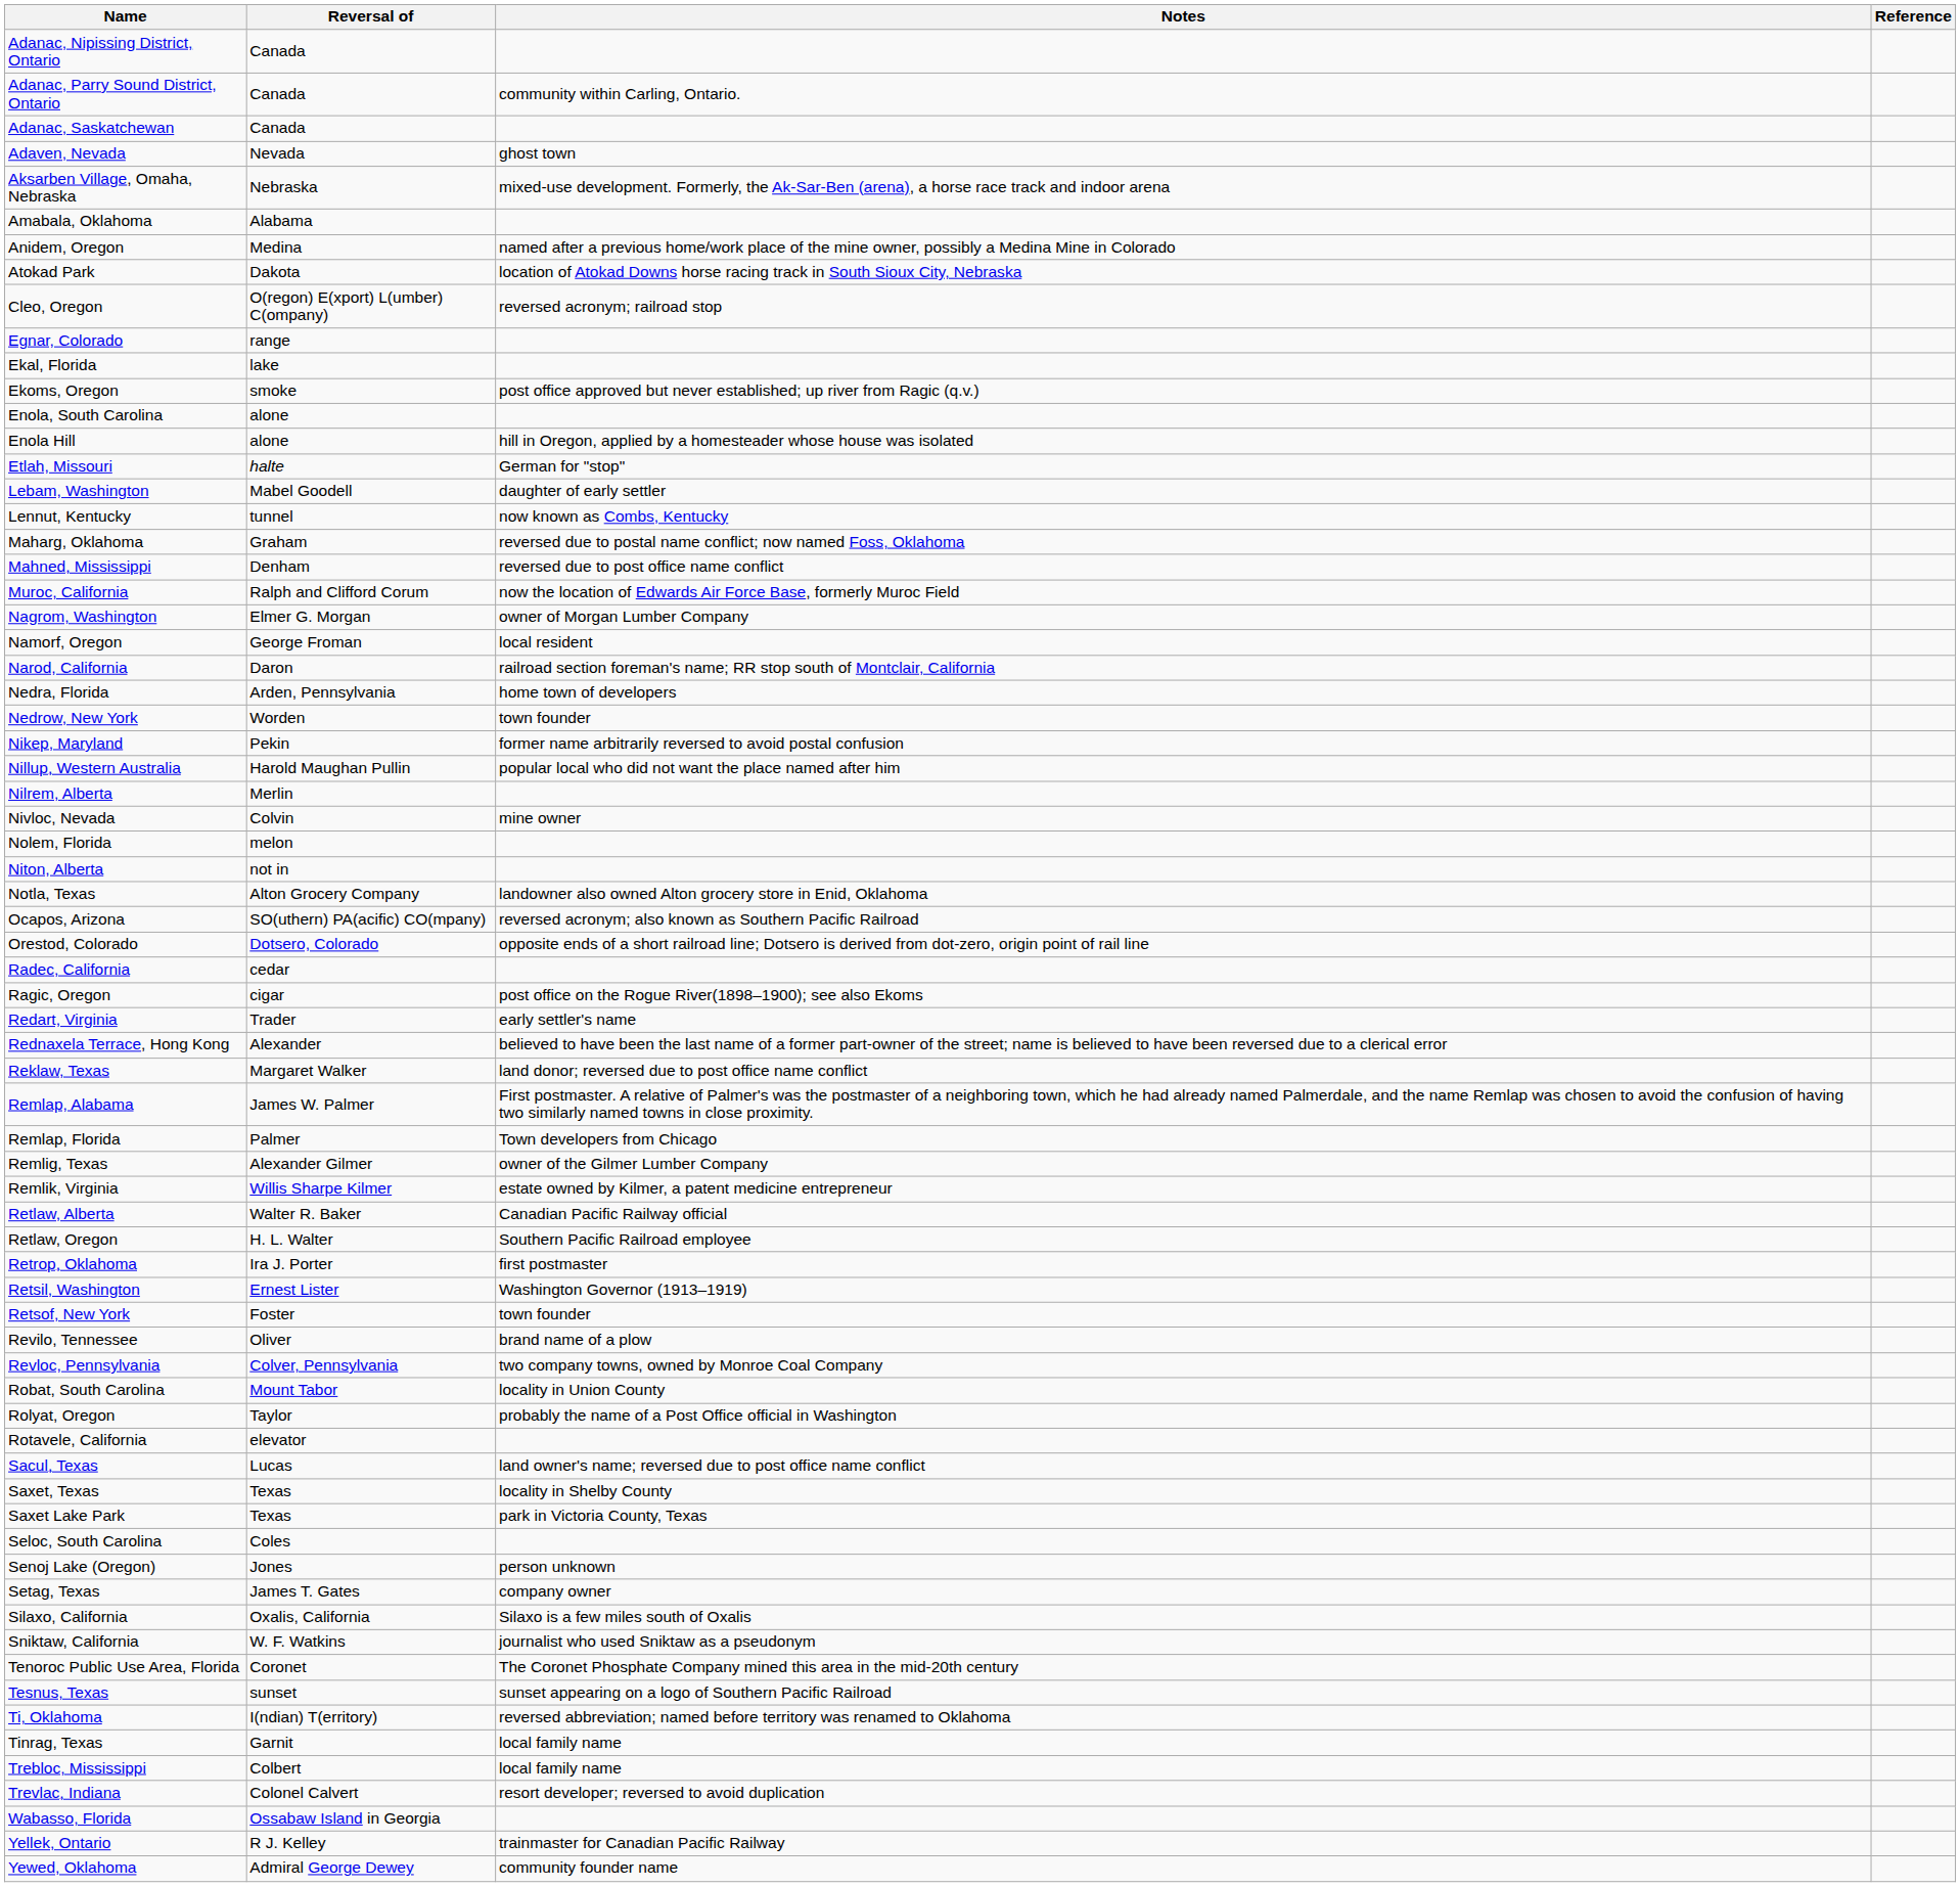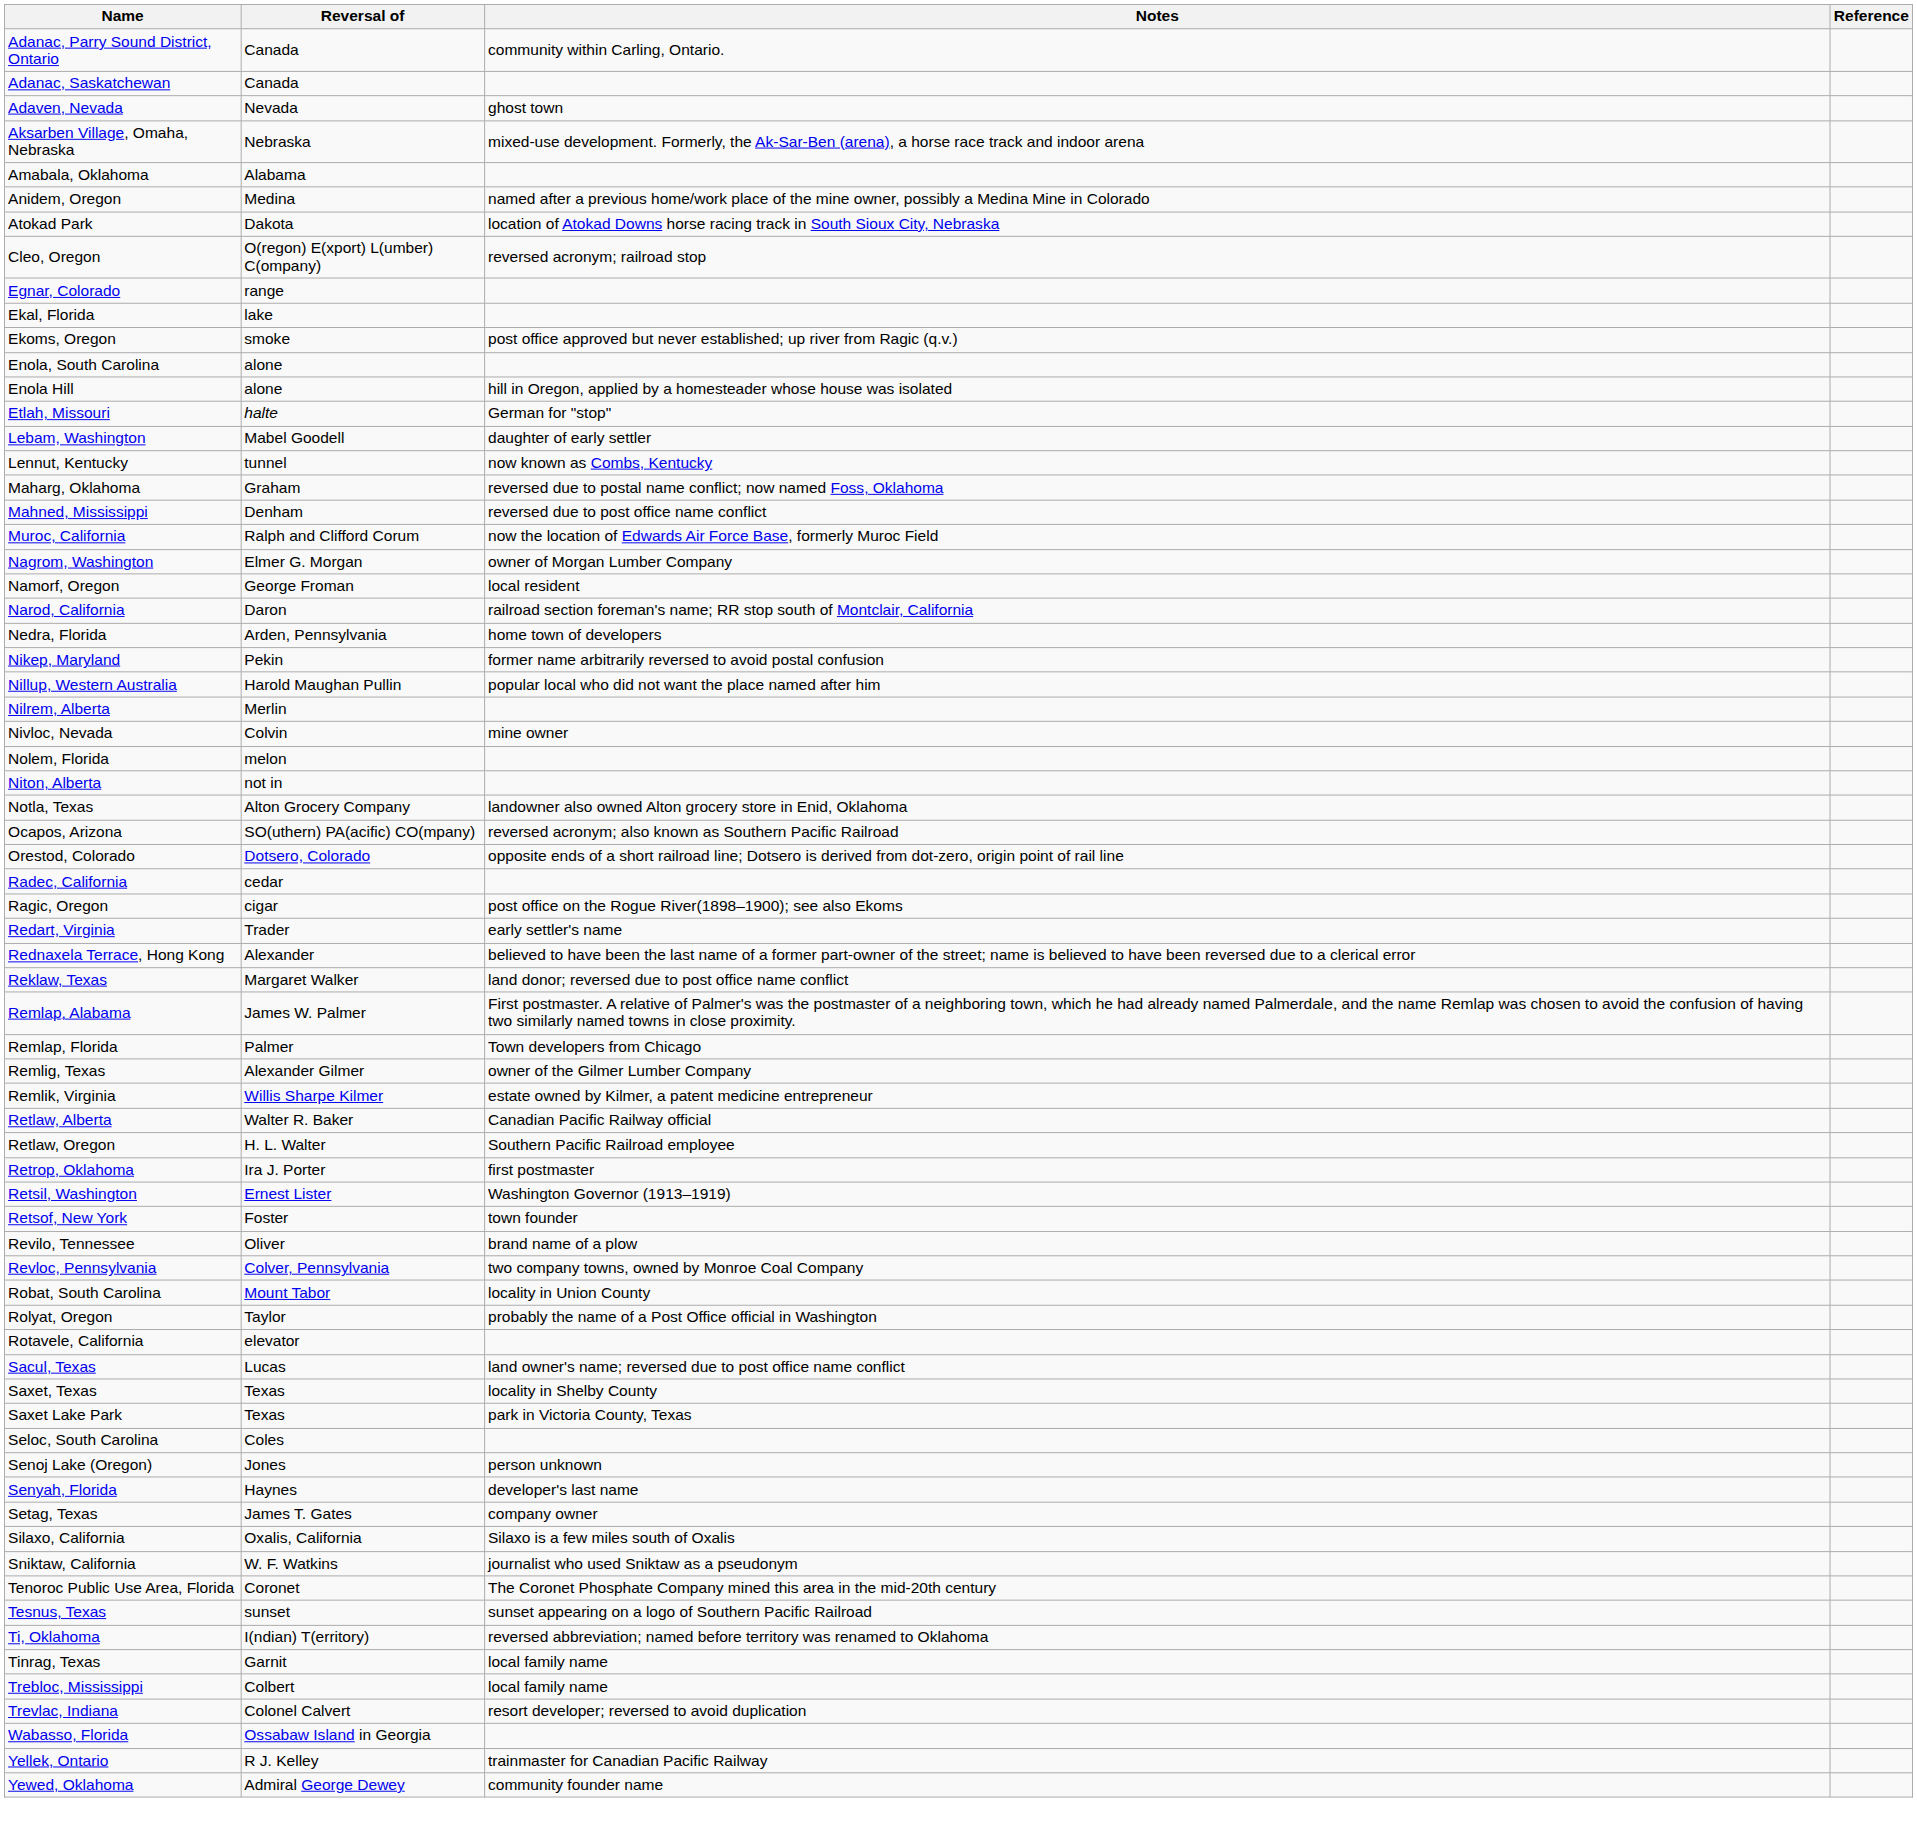- row: Adanac, Nipissing District, Ontario | Canada
- row: Nedrow, New York | Worden | town founder
+ row: Senyah, Florida | Haynes | developer's last name
